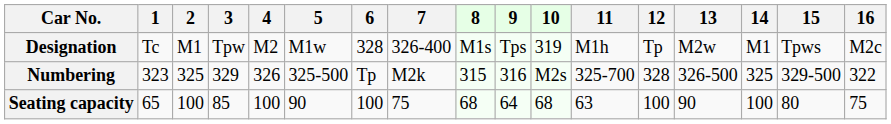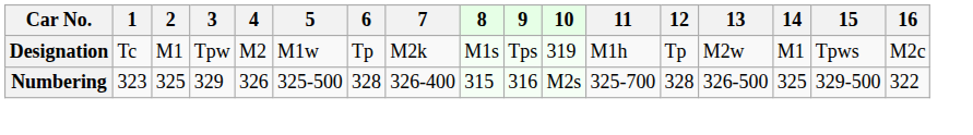Designation | 6: 328 -> Tp
Designation | 7: 326-400 -> M2k
Numbering | 6: Tp -> 328
Numbering | 7: M2k -> 326-400
- row: Seating capacity | 65 | 100 | 85 | 100 | 90 | 100 | 75 | 68 | 64 | 68 | 63 | 100 | 90 | 100 | 80 | 75
